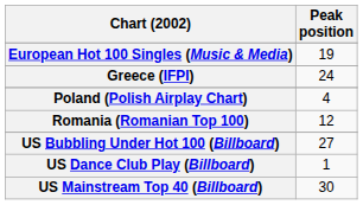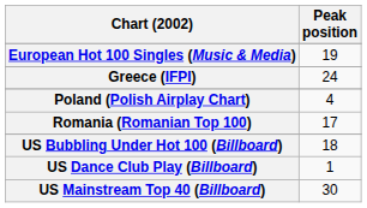Romania (Romanian Top 100) | Peak position: 12 -> 17
US Bubbling Under Hot 100 (Billboard) | Peak position: 27 -> 18
